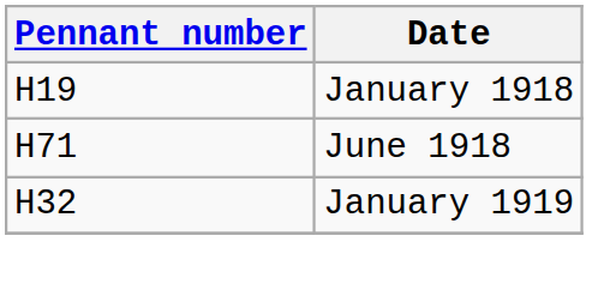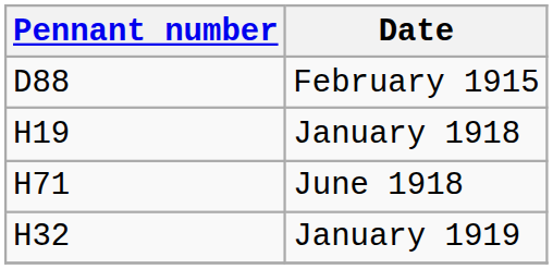+ row: D88 | February 1915
